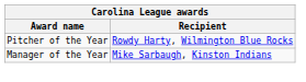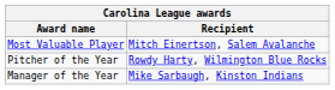+ row: Most Valuable Player | Mitch Einertson, Salem Avalanche
